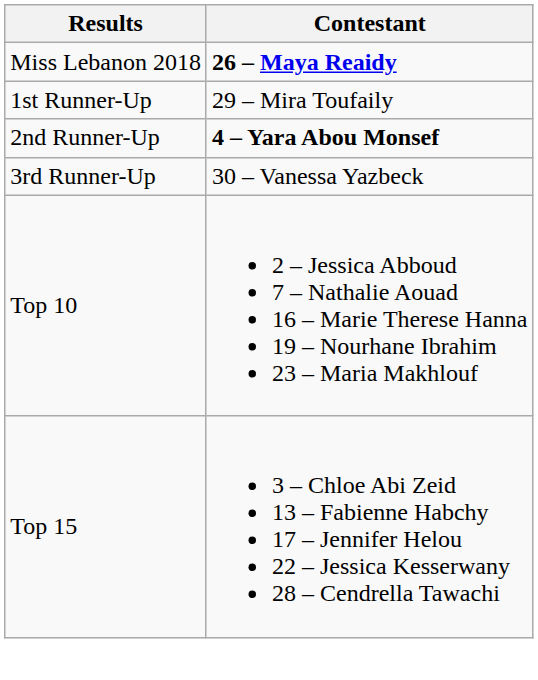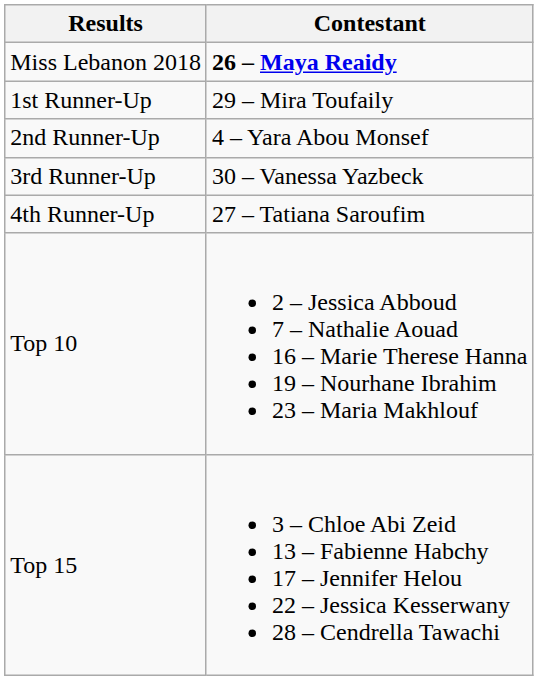2nd Runner-Up | Contestant: bold -> normal
+ row: 4th Runner-Up | 27 – Tatiana Saroufim
